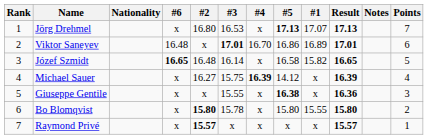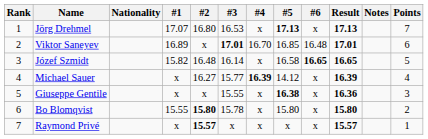columns swapped: #1 <-> #6
Viktor Saneyev | #5: 16.86 -> 16.85
Michael Sauer | #3: 15.75 -> 15.77
